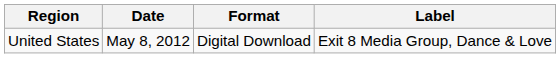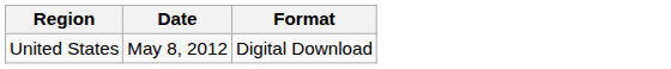- column: Label | Exit 8 Media Group, Dance & Love
